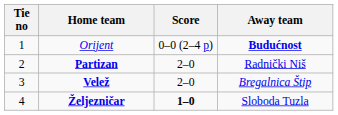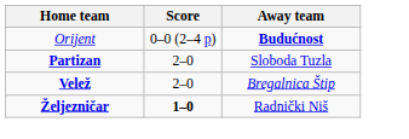- column: Tie no | 1 | 2 | 3 | 4
Partizan | Away team: Radnički Niš -> Sloboda Tuzla
Željezničar | Away team: Sloboda Tuzla -> Radnički Niš
